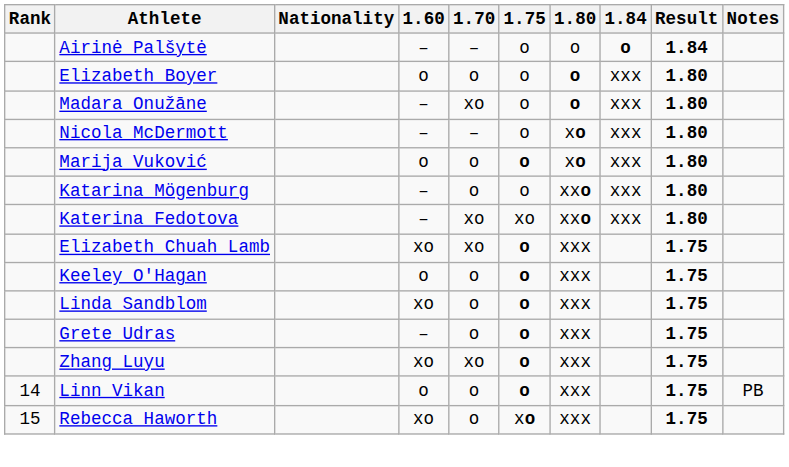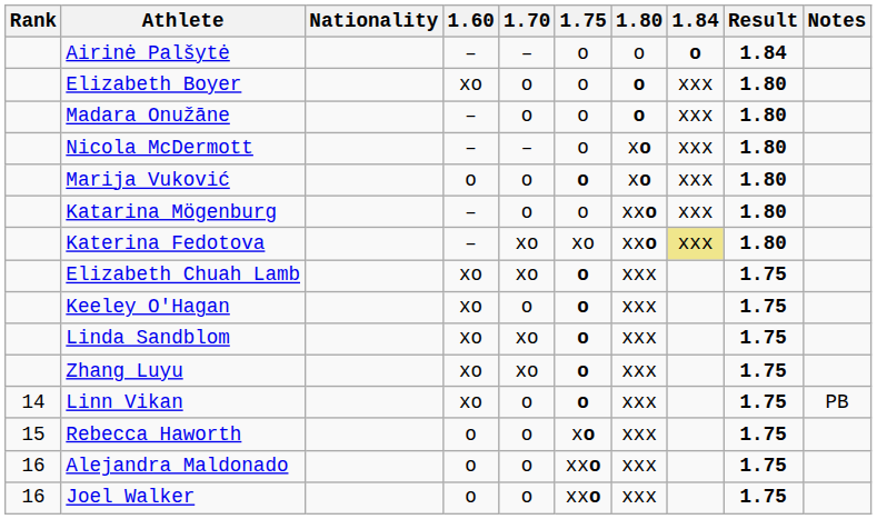Elizabeth Boyer | 1.60: o -> xo
Madara Onužāne | 1.70: xo -> o
Katerina Fedotova | 1.84: no background -> khaki background
Keeley O'Hagan | 1.60: o -> xo
Linda Sandblom | 1.70: o -> xo
- row: Grete Udras | – | o | o | xxx | 1.75
Linn Vikan | 1.60: o -> xo
Rebecca Haworth | 1.60: xo -> o
+ row: 16 | Alejandra Maldonado | o | o | xxo | xxx | 1.75
+ row: 16 | Joel Walker | o | o | xxo | xxx | 1.75
